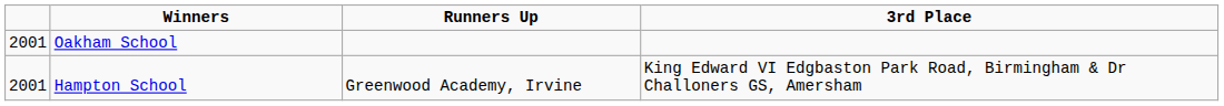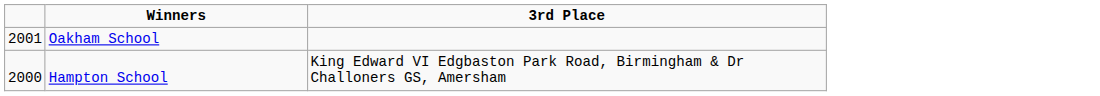- column: Runners Up | Greenwood Academy, Irvine
Hampton School | column 1: 2001 -> 2000
